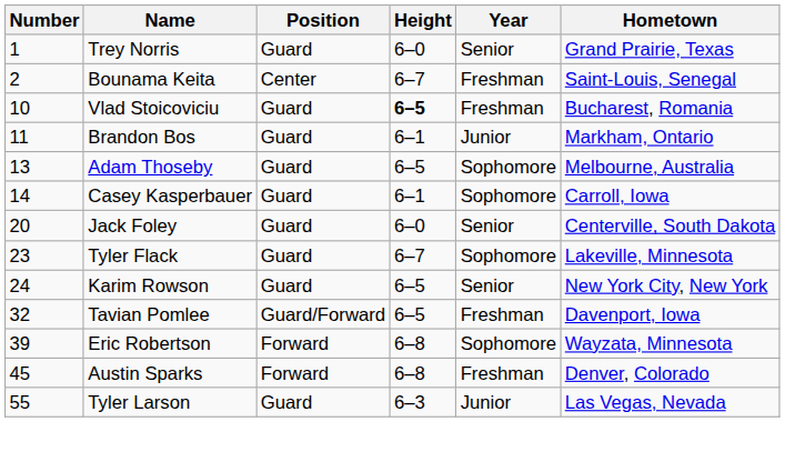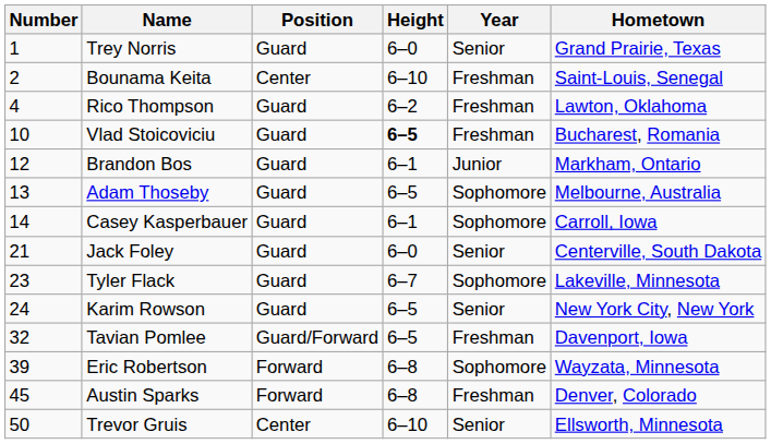Bounama Keita | Height: 6–7 -> 6–10
+ row: 4 | Rico Thompson | Guard | 6–2 | Freshman | Lawton, Oklahoma
Brandon Bos | Number: 11 -> 12
Jack Foley | Number: 20 -> 21
+ row: 50 | Trevor Gruis | Center | 6–10 | Senior | Ellsworth, Minnesota
- row: 55 | Tyler Larson | Guard | 6–3 | Junior | Las Vegas, Nevada
